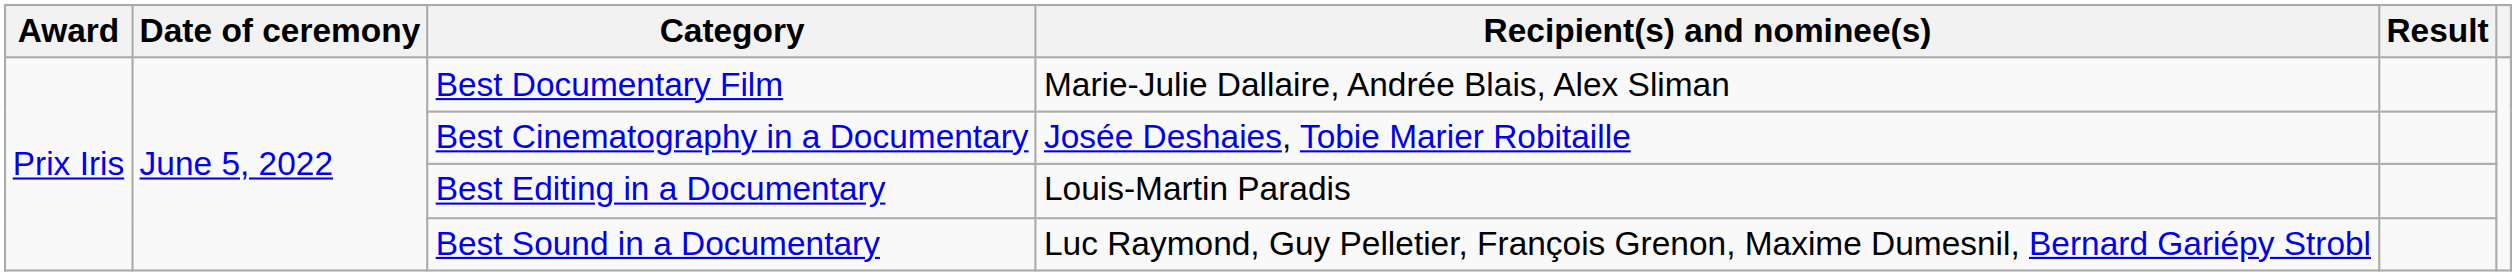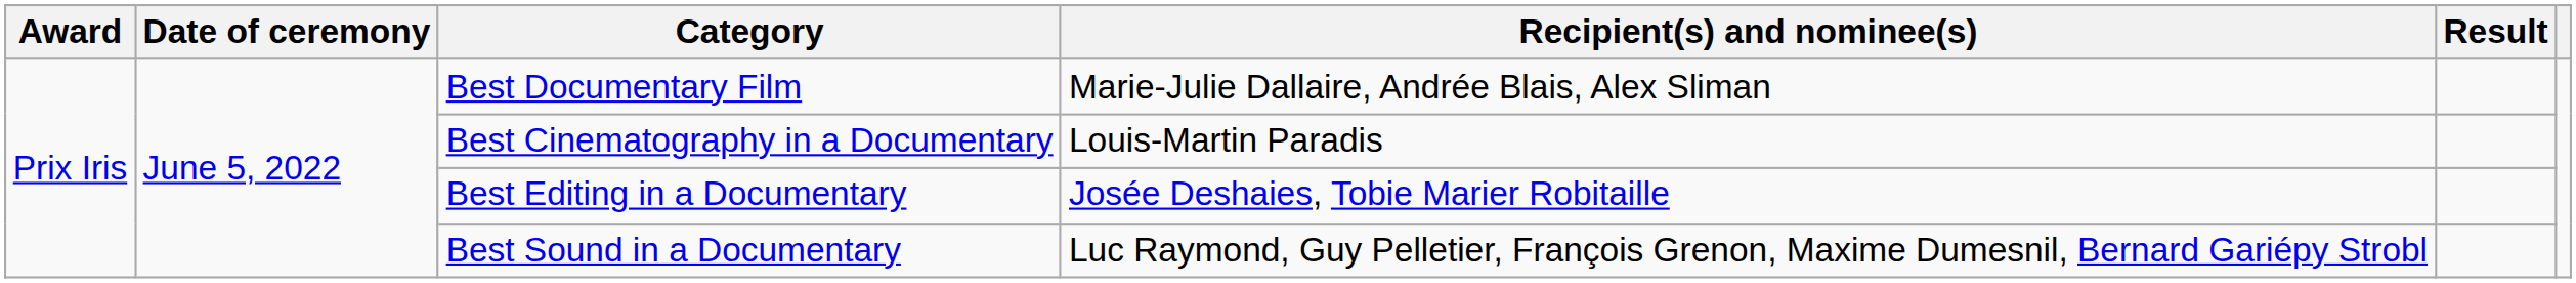Best Cinematography in a Documentary | Recipient(s) and nominee(s): Josée Deshaies, Tobie Marier Robitaille -> Louis-Martin Paradis
Best Editing in a Documentary | Recipient(s) and nominee(s): Louis-Martin Paradis -> Josée Deshaies, Tobie Marier Robitaille
